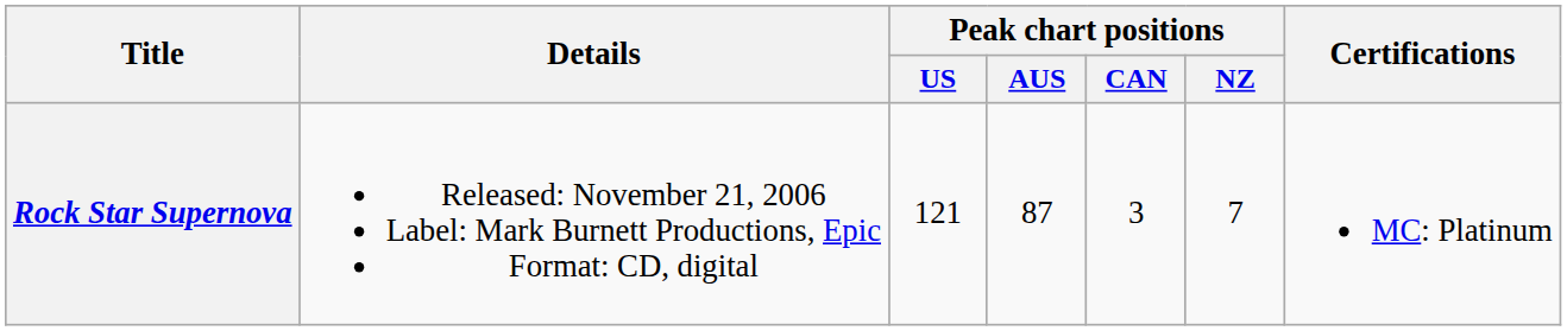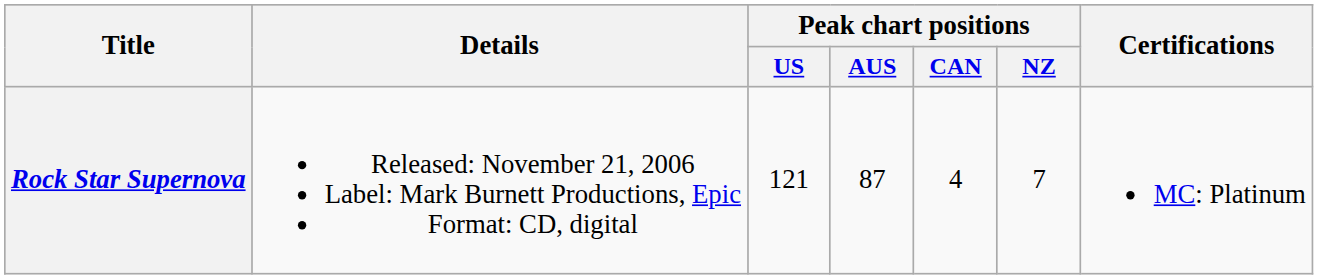Rock Star Supernova | Peak chart positions / CAN: 3 -> 4
